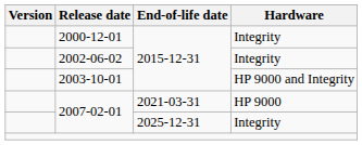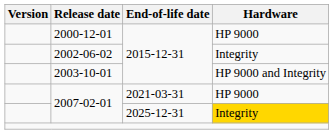2000-12-01 | Hardware: Integrity -> HP 9000
2007-02-01 / 2025-12-31 | Hardware: no background -> gold background
